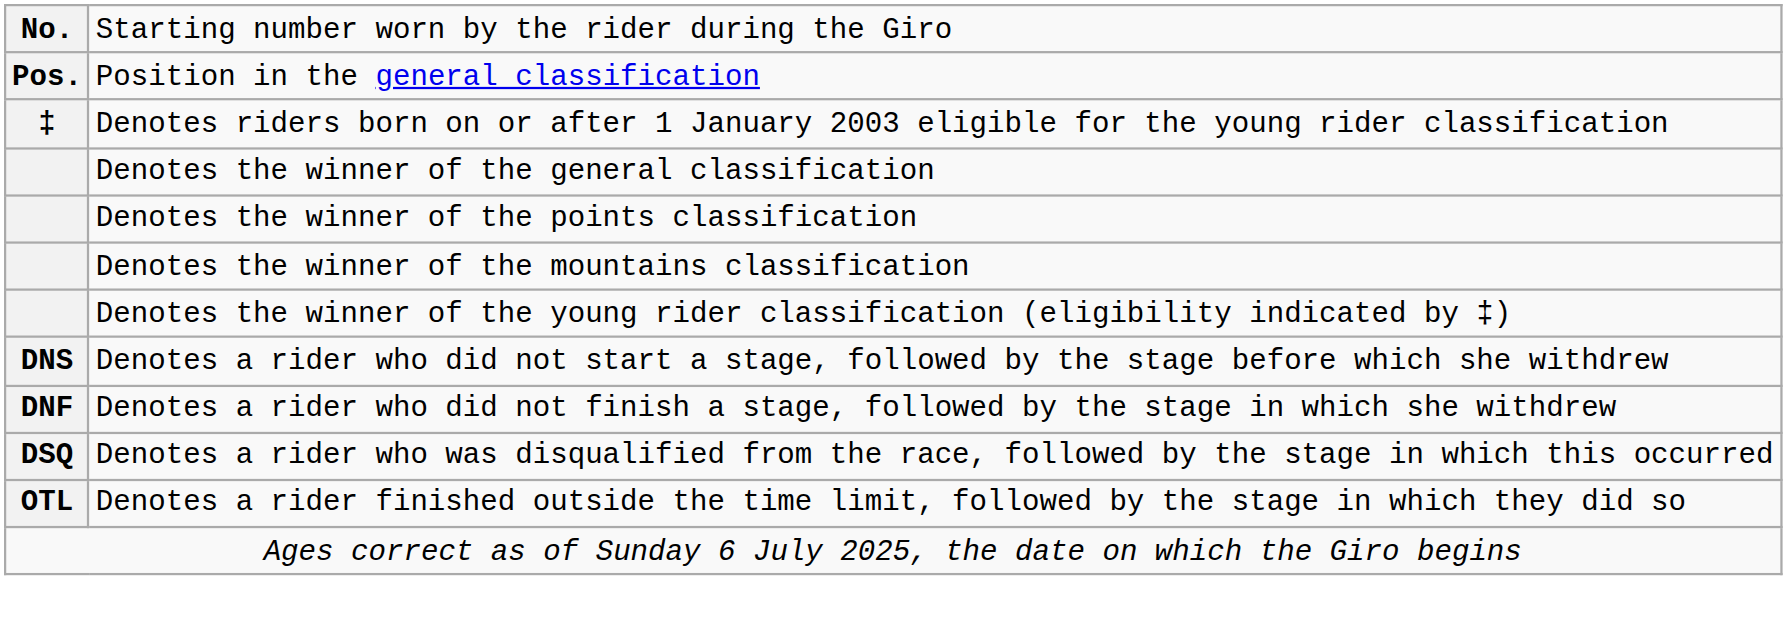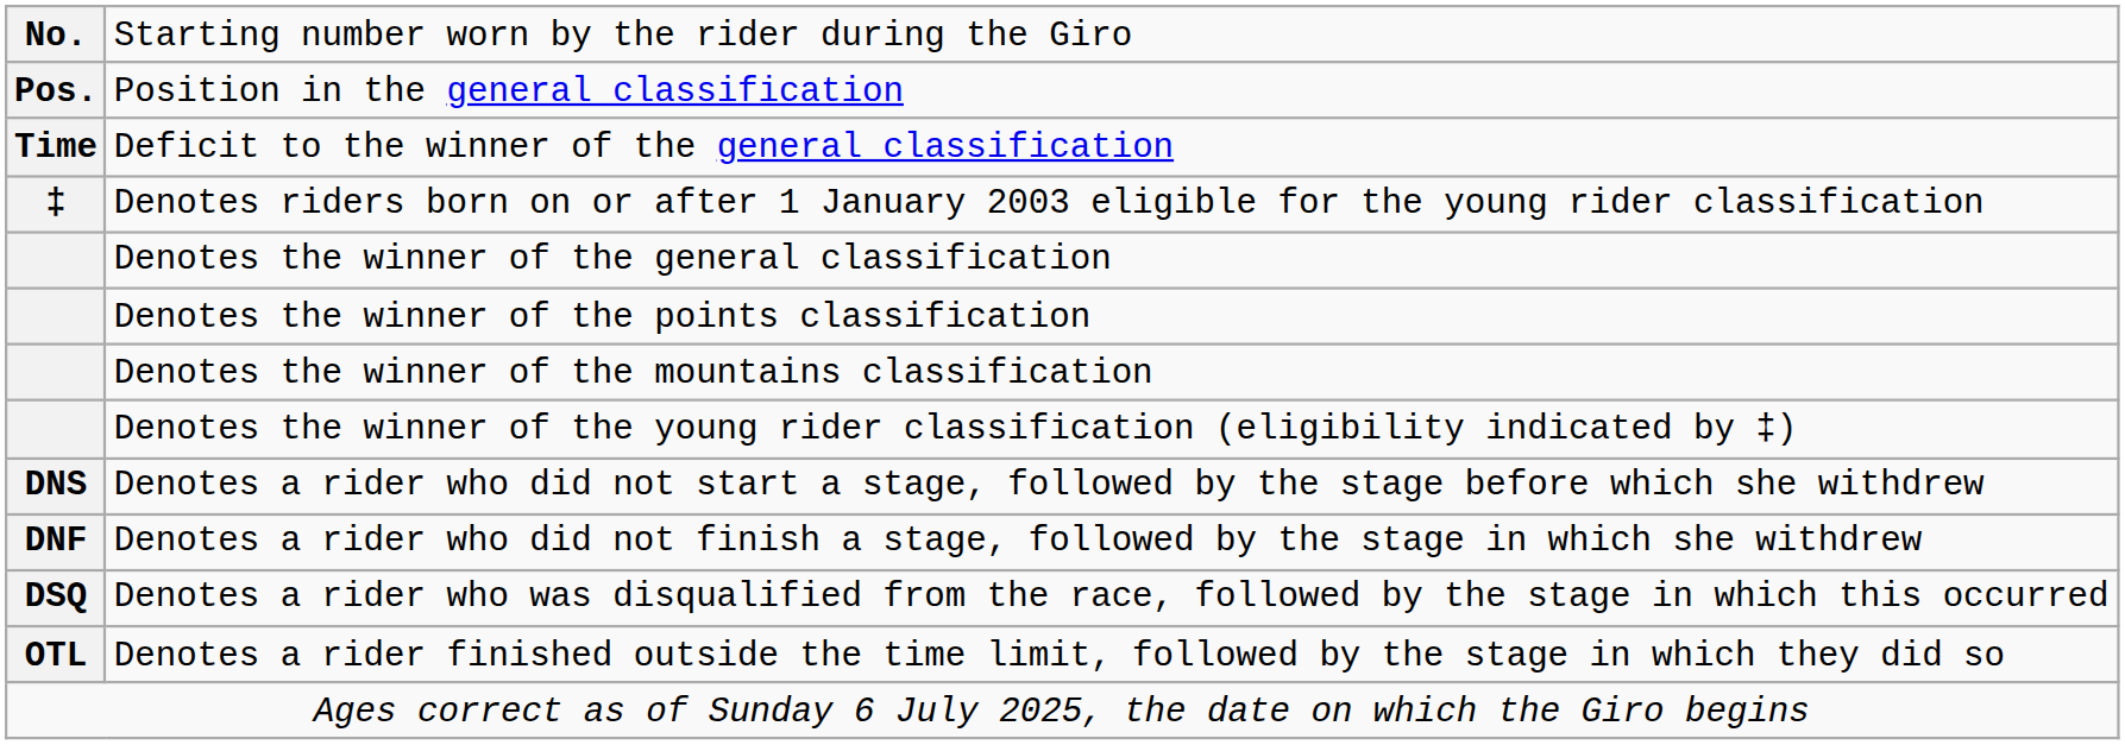+ row: Time | Deficit to the winner of the general classification
